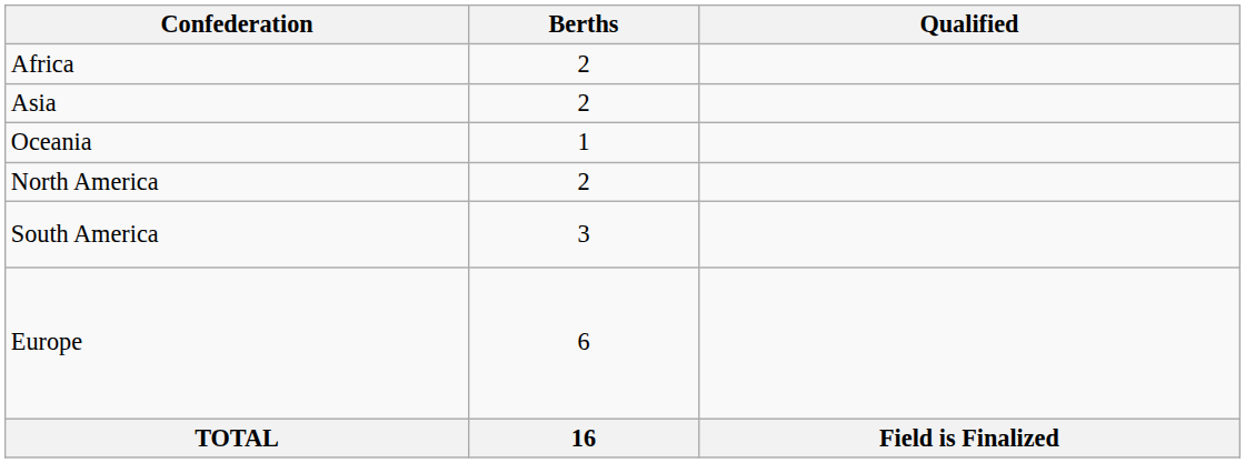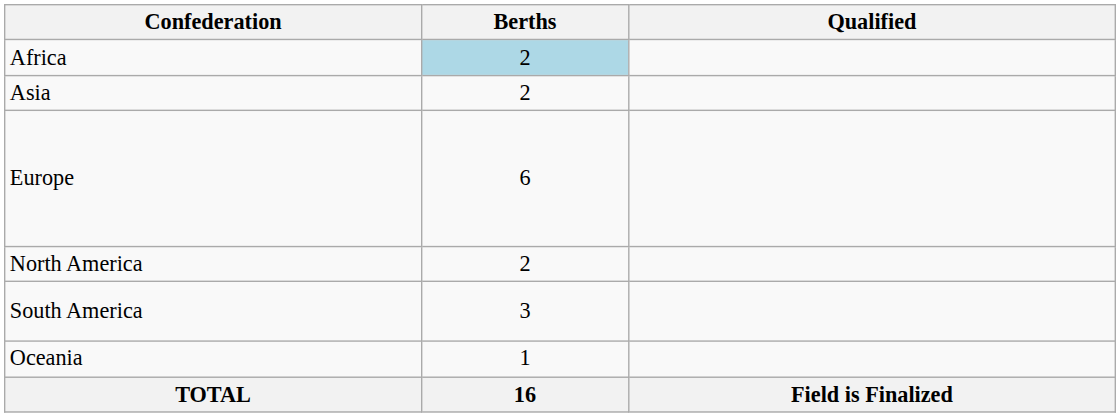Africa | Berths: no background -> lightblue background
rows swapped: Europe <-> Oceania
